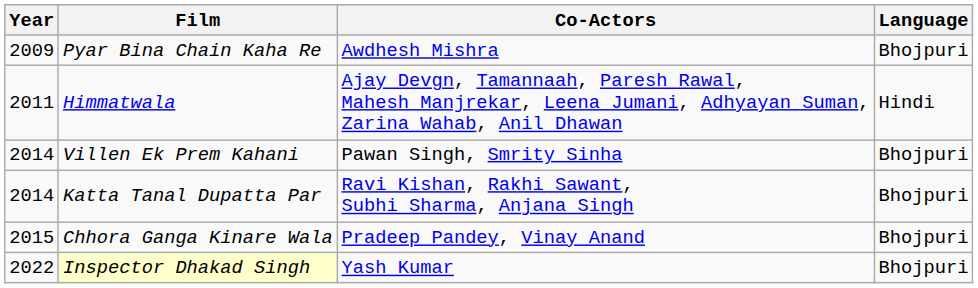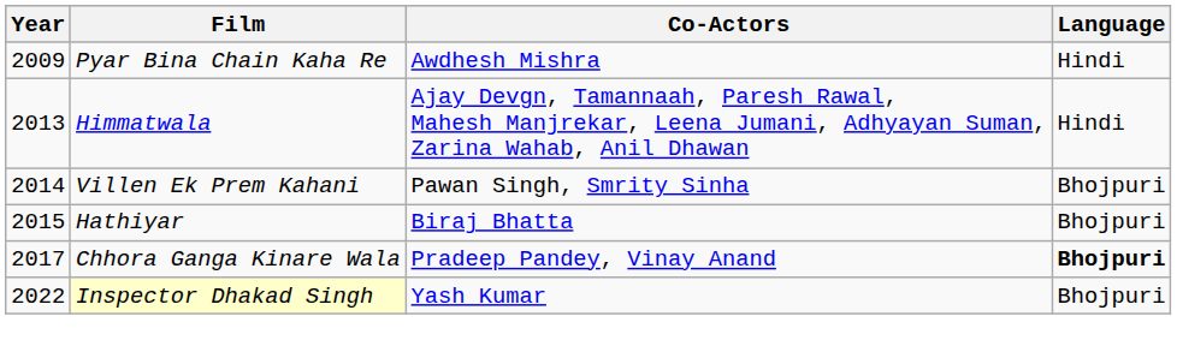Pyar Bina Chain Kaha Re | Language: Bhojpuri -> Hindi
Himmatwala | Year: 2011 -> 2013
- row: 2014 | Katta Tanal Dupatta Par | Ravi Kishan, Rakhi Sawant, Subhi Sharma, Anjana Singh | Bhojpuri
+ row: 2015 | Hathiyar | Biraj Bhatta | Bhojpuri
Chhora Ganga Kinare Wala | Year: 2015 -> 2017
Chhora Ganga Kinare Wala | Language: normal -> bold
